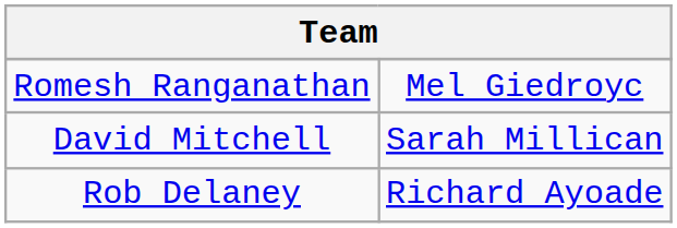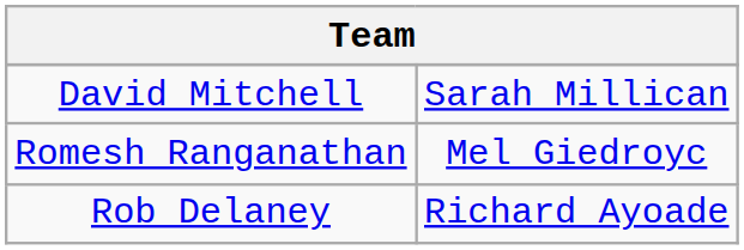rows swapped: David Mitchell <-> Romesh Ranganathan
